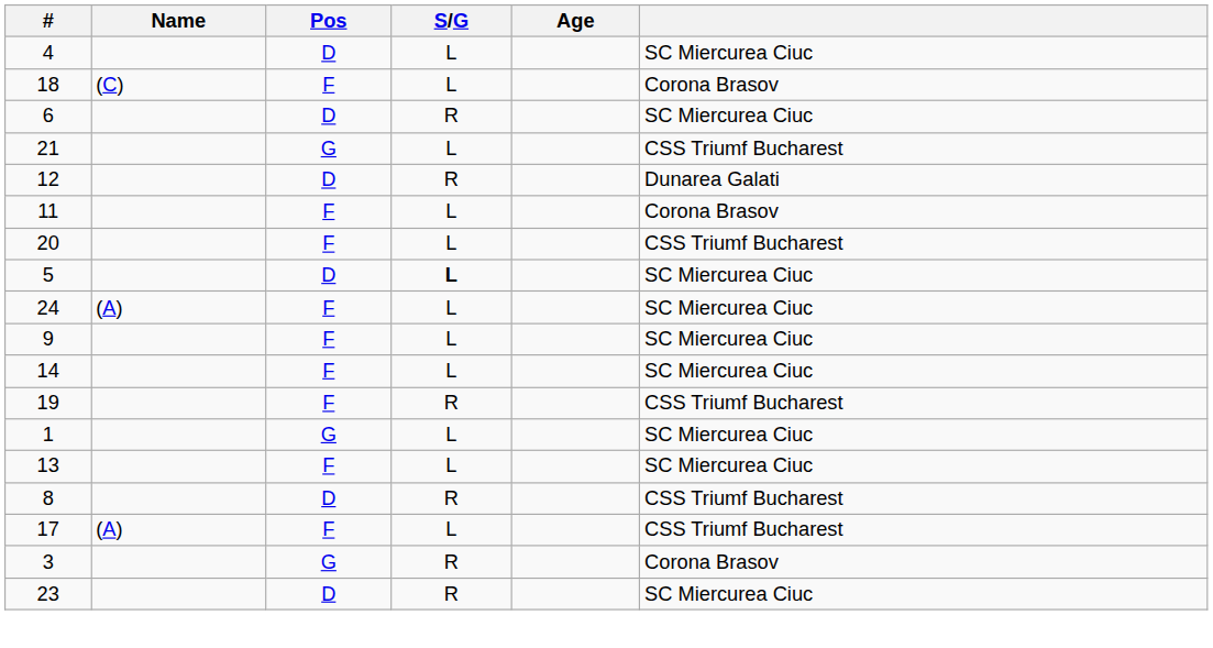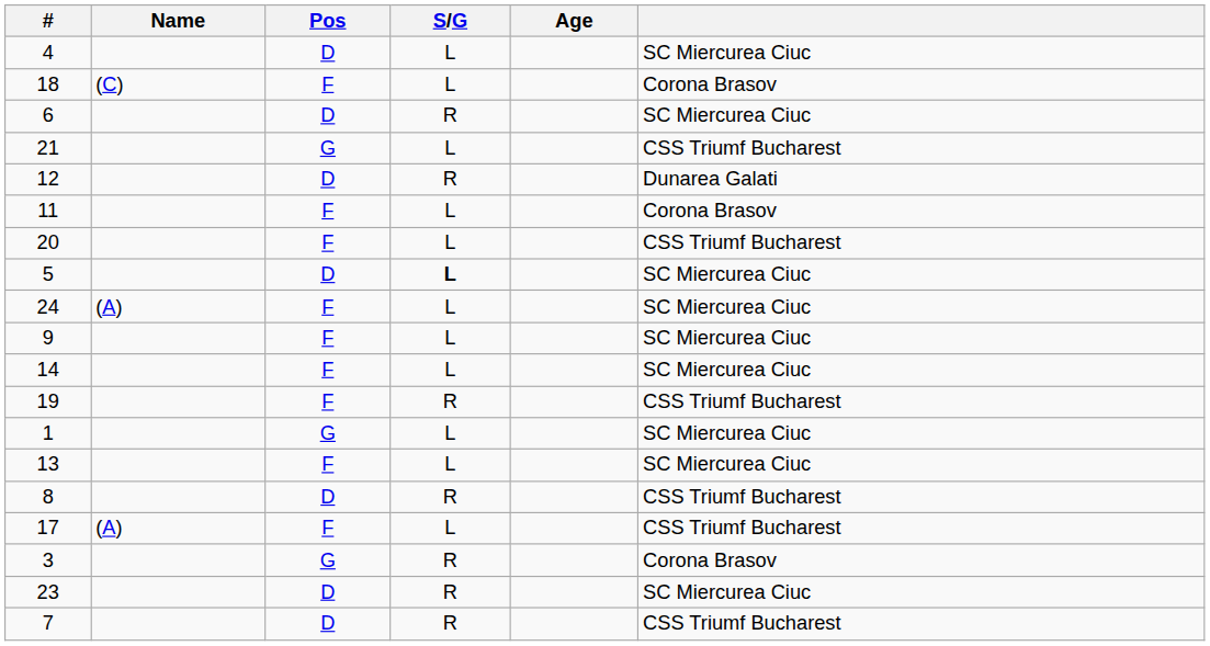+ row: 7 | D | R | CSS Triumf Bucharest
